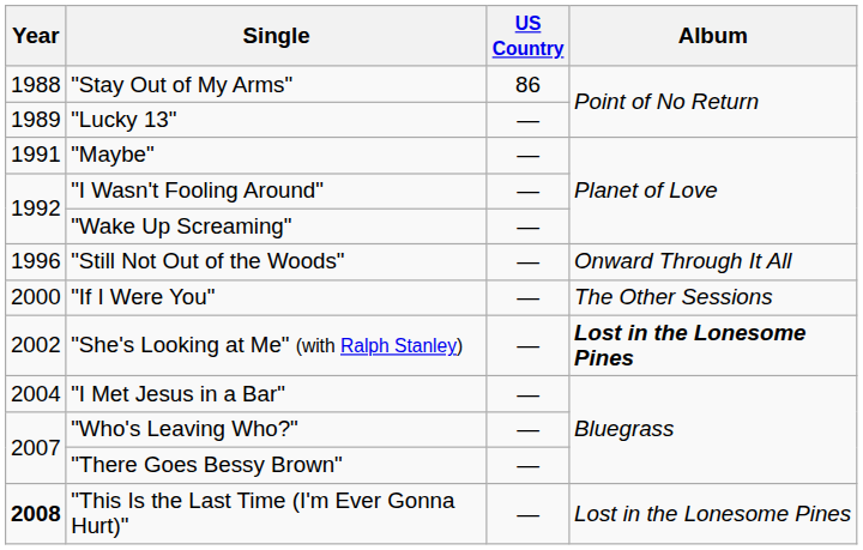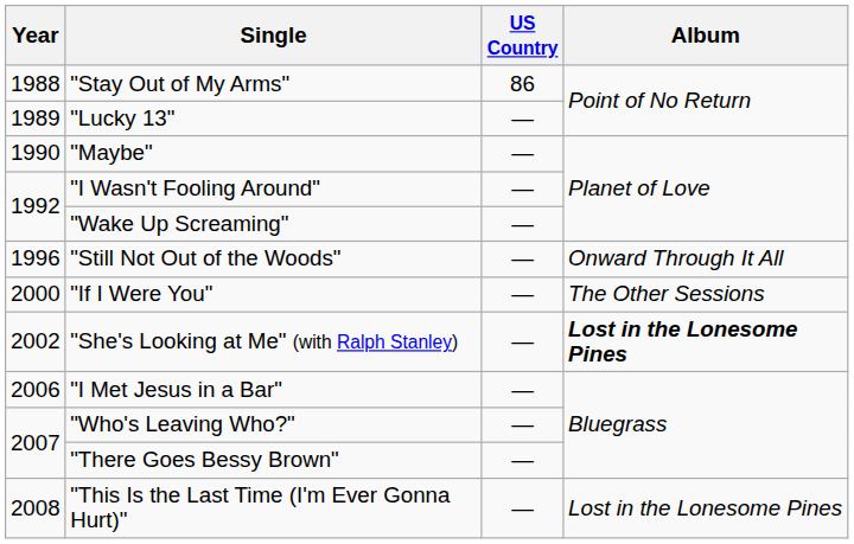"Maybe" | Year: 1991 -> 1990
"I Met Jesus in a Bar" | Year: 2004 -> 2006
"This Is the Last Time (I'm Ever Gonna Hurt)" | Year: bold -> normal
